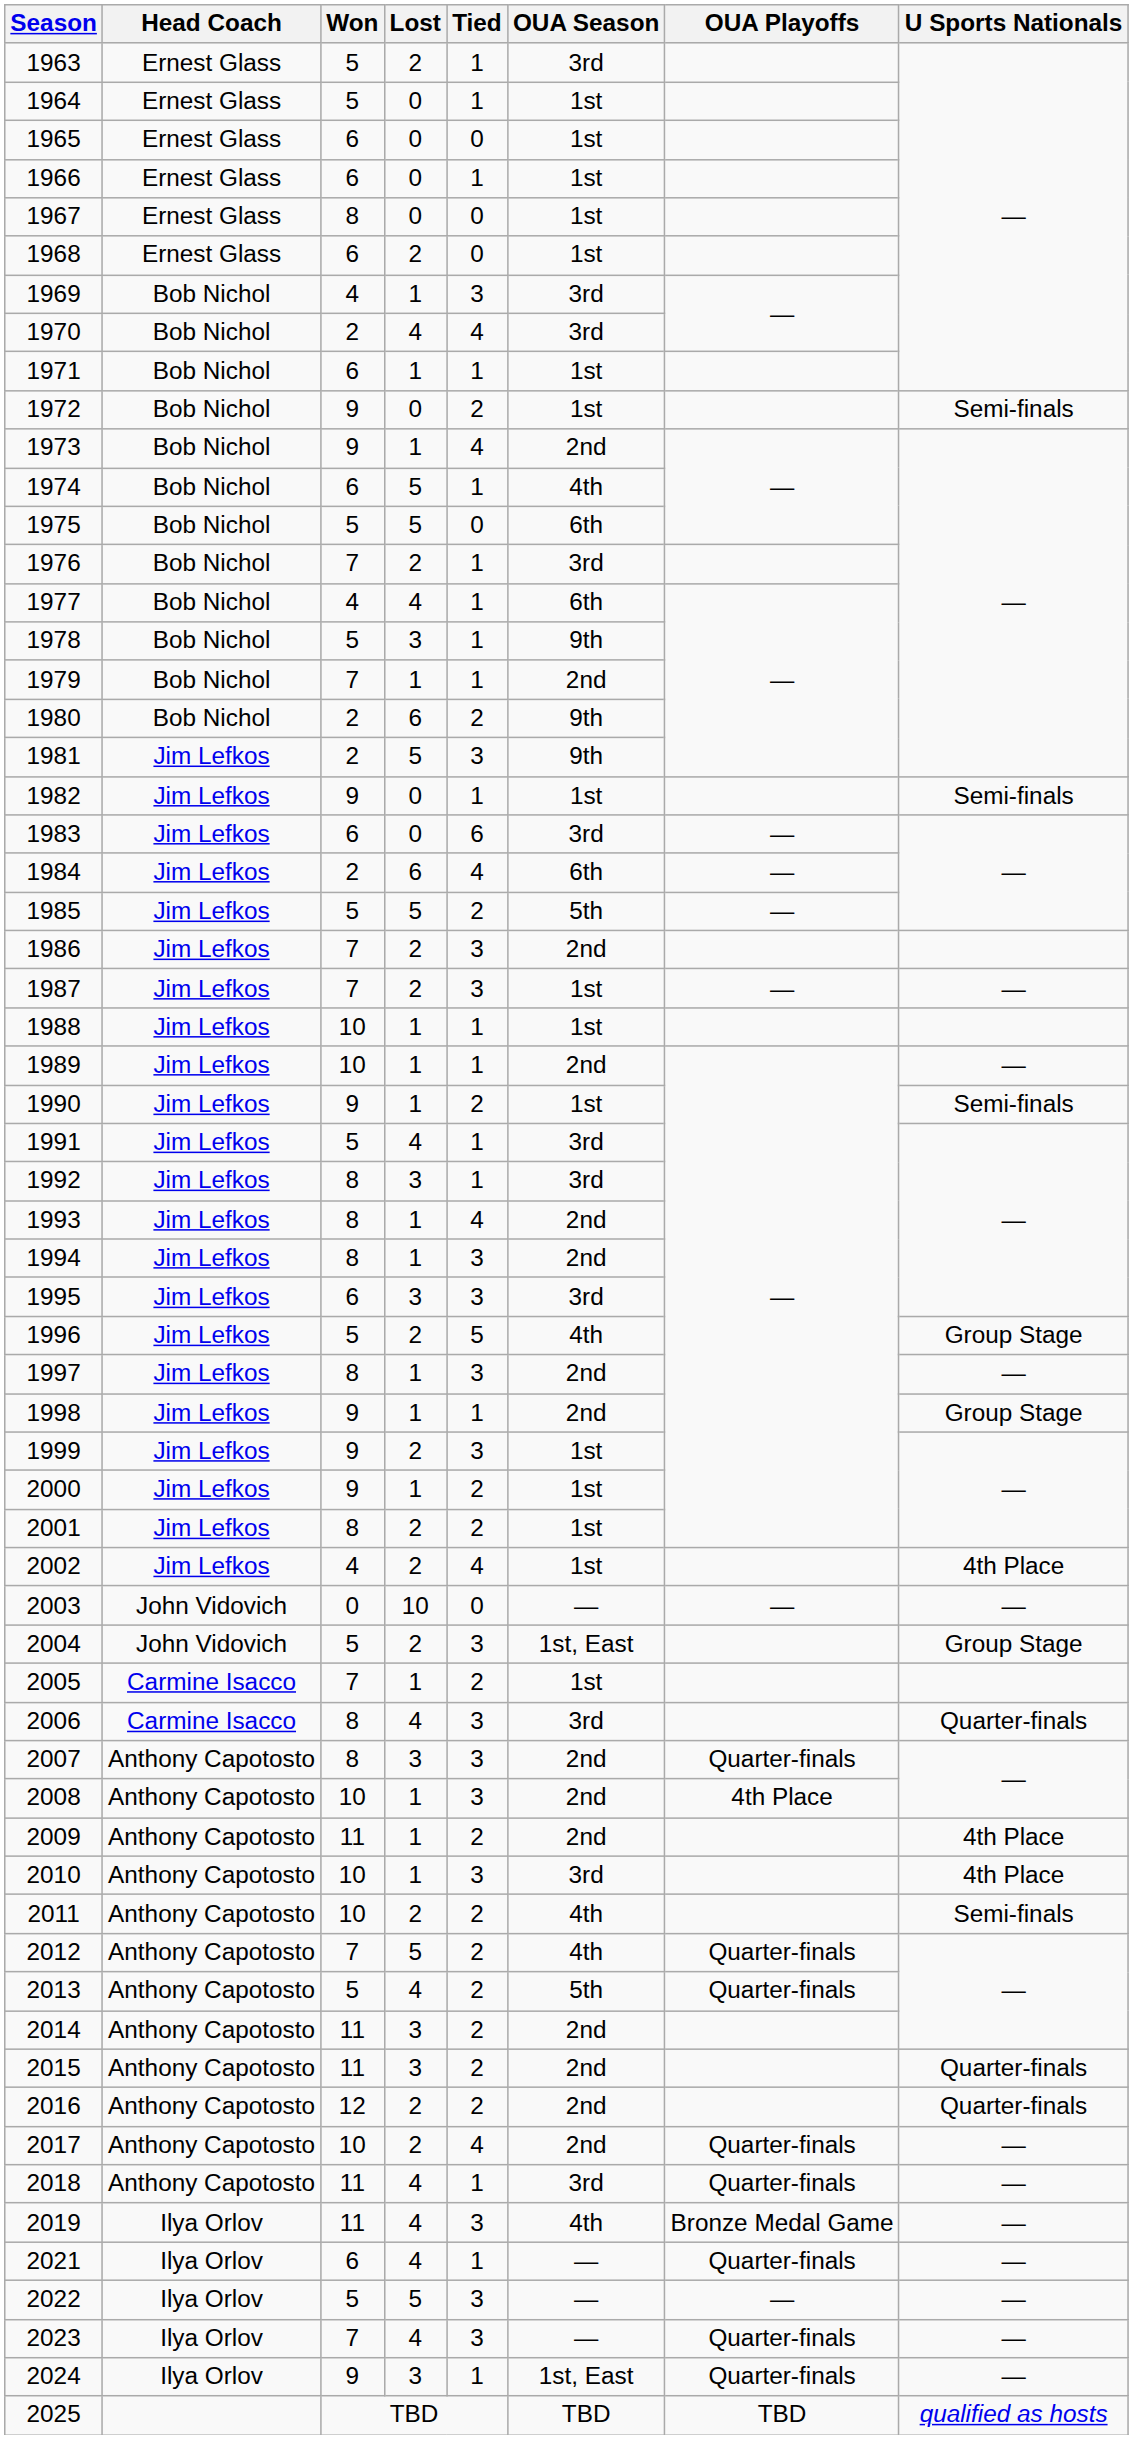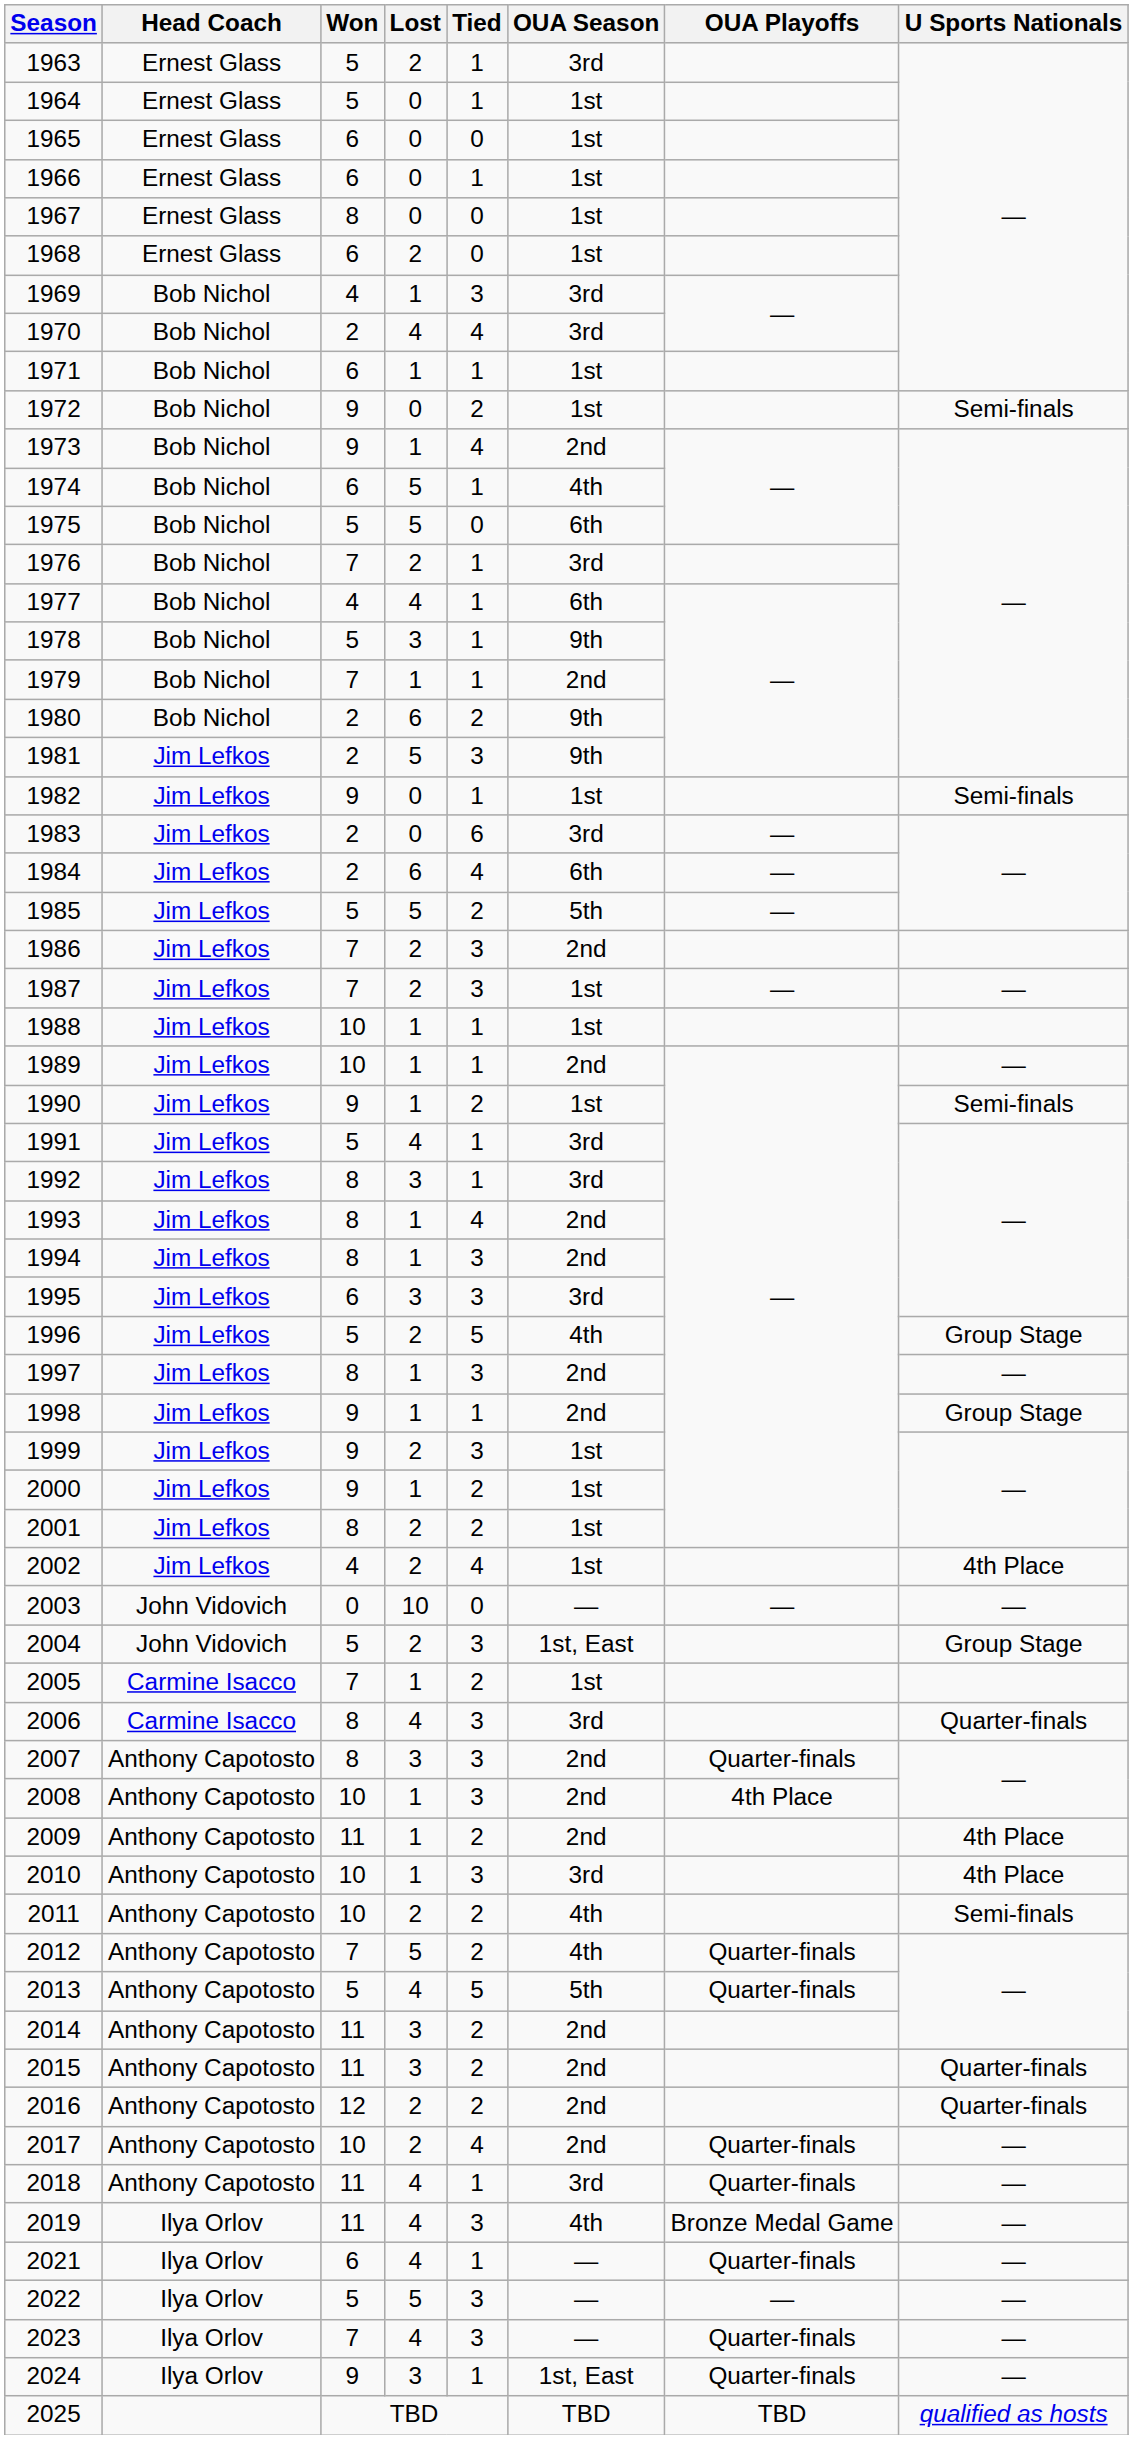1983 | Won: 6 -> 2
2013 | Tied: 2 -> 5
